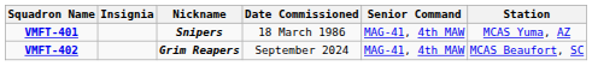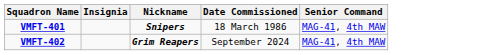- column: Station | MCAS Yuma, AZ | MCAS Beaufort, SC
